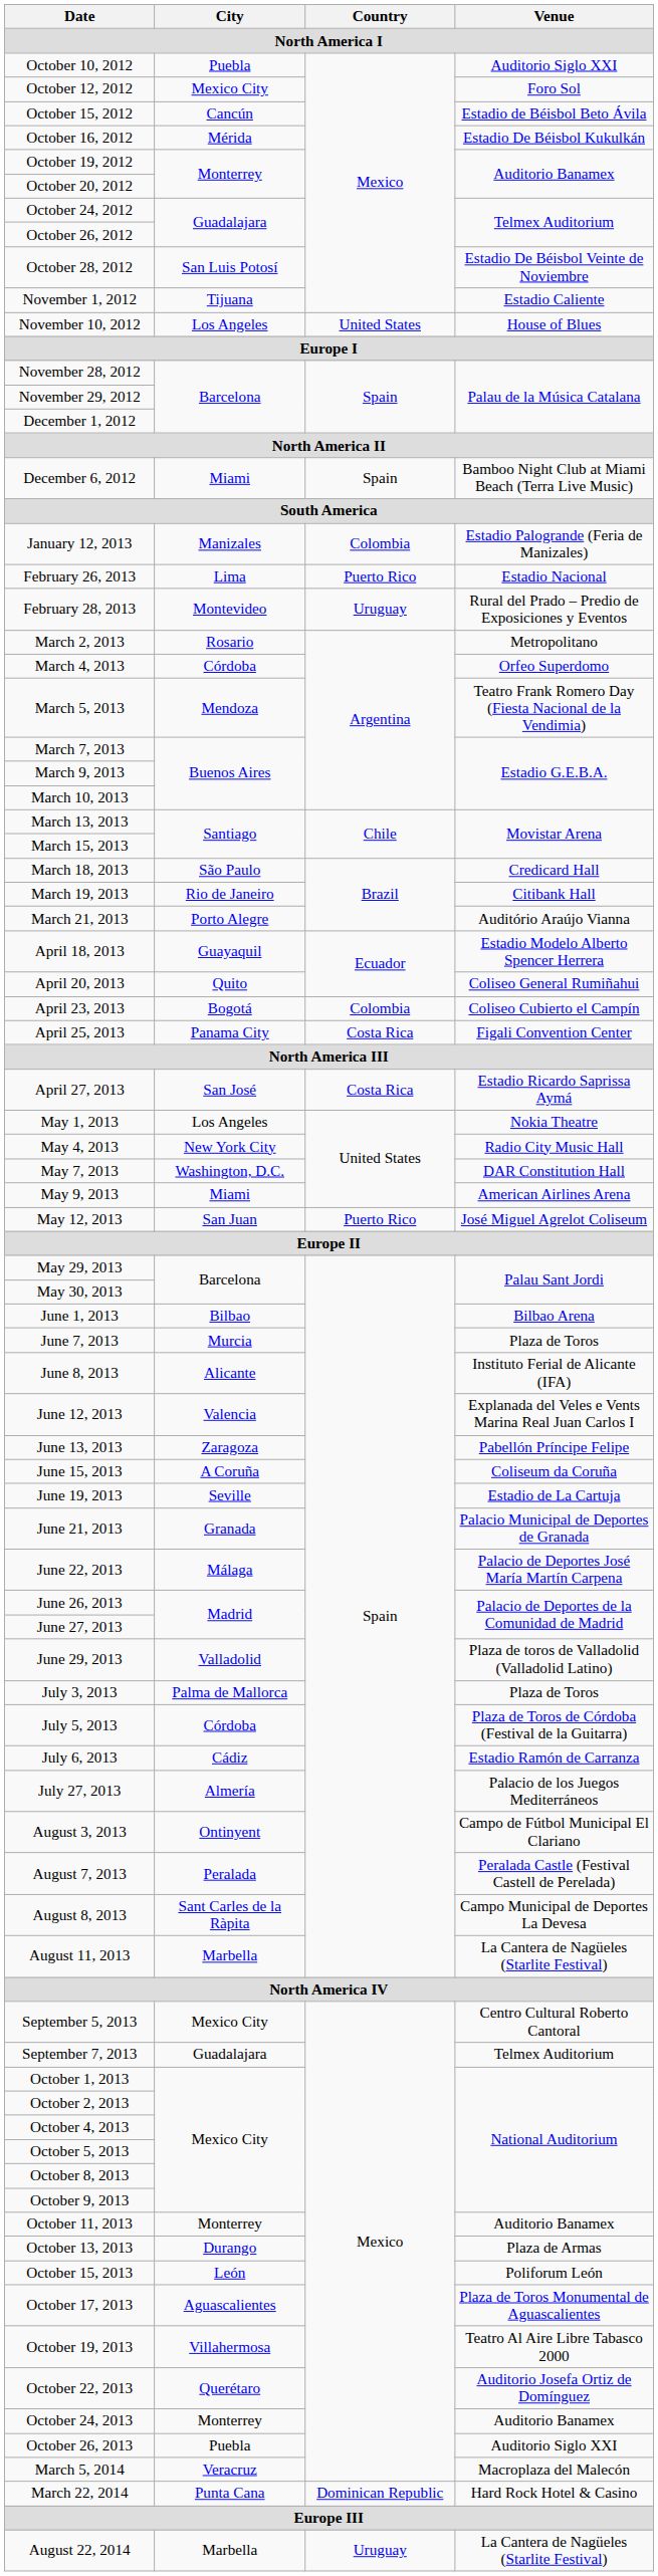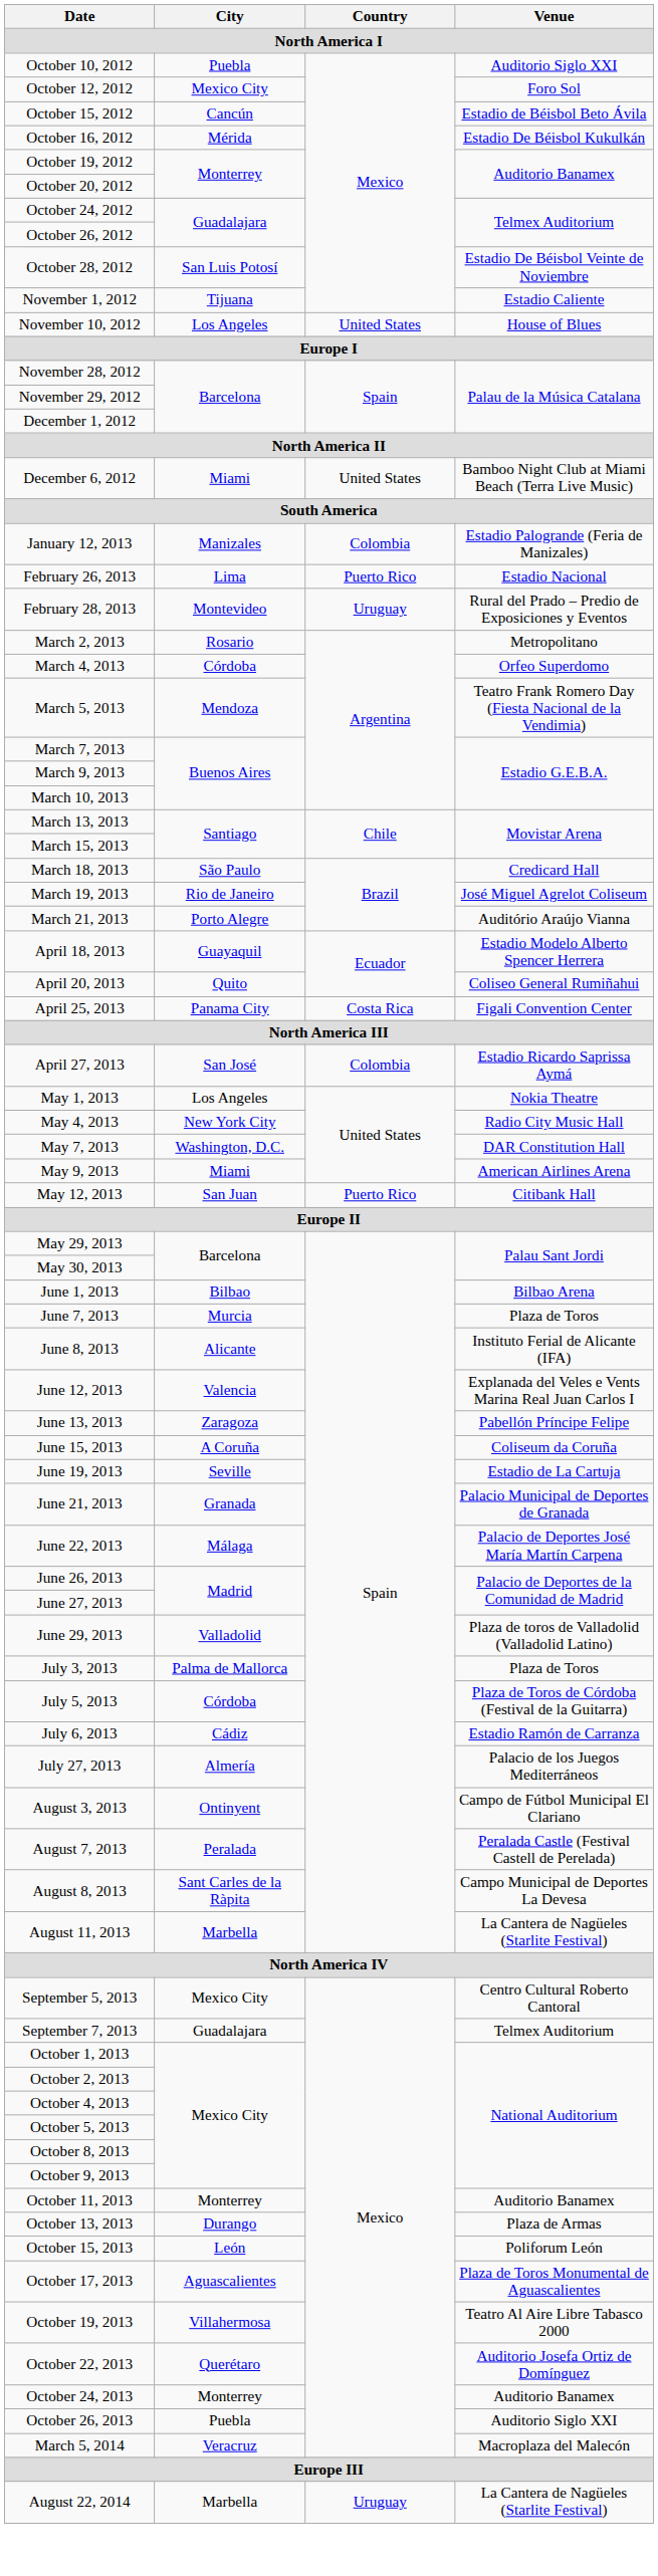December 6, 2012 | Country: Spain -> United States
March 19, 2013 | Venue: Citibank Hall -> José Miguel Agrelot Coliseum
- row: April 23, 2013 | Bogotá | Colombia | Coliseo Cubierto el Campín
April 27, 2013 | Country: Costa Rica -> Colombia
May 12, 2013 | Venue: José Miguel Agrelot Coliseum -> Citibank Hall
- row: March 22, 2014 | Punta Cana | Dominican Republic | Hard Rock Hotel & Casino
